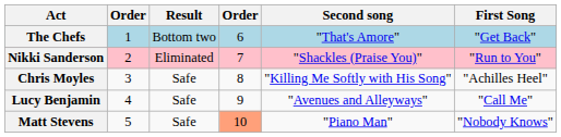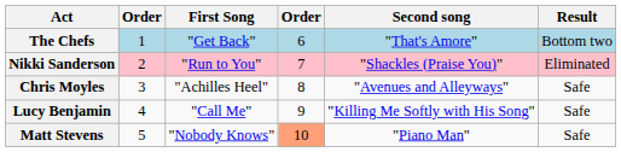columns swapped: First Song <-> Result
Chris Moyles | Second song: "Killing Me Softly with His Song" -> "Avenues and Alleyways"
Lucy Benjamin | Second song: "Avenues and Alleyways" -> "Killing Me Softly with His Song"
